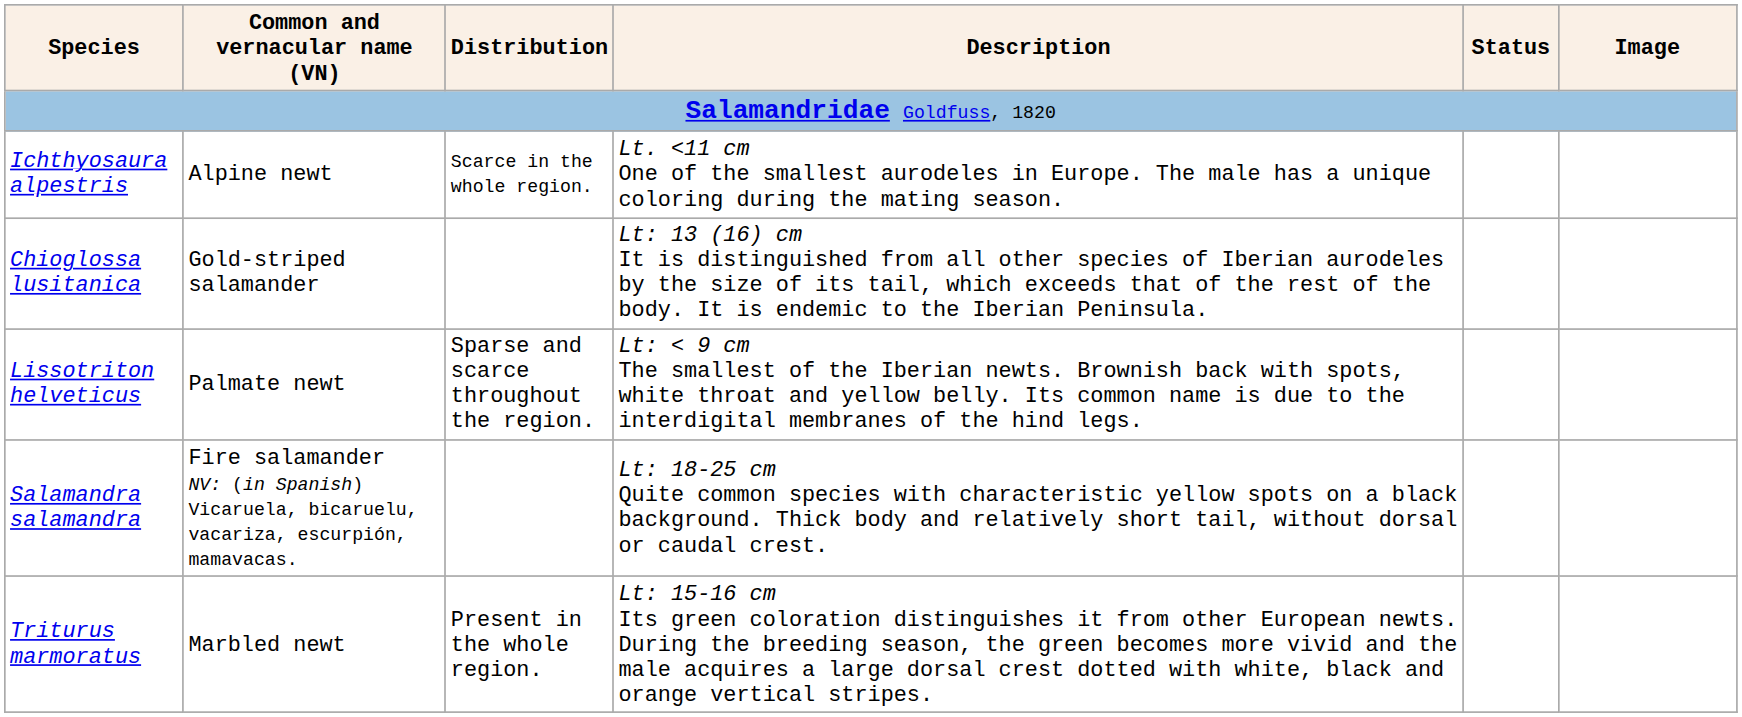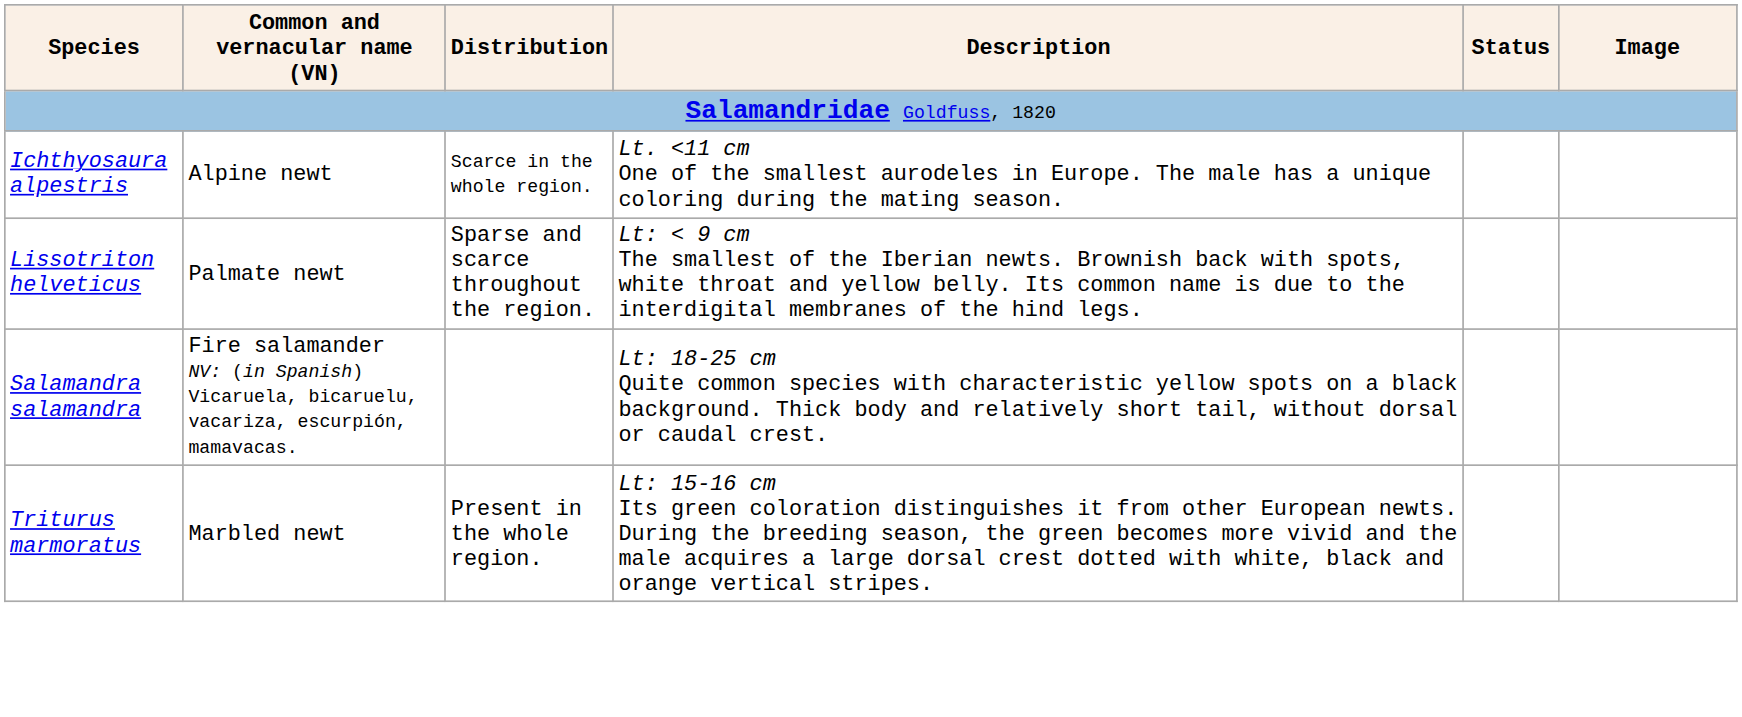- row: Chioglossa lusitanica | Gold-striped salamander | Lt: 13 (16) cm It is distinguished from all other species of Iberian aurodeles by the size of its tail, which exceeds that of the rest of the body. It is endemic to the Iberian Peninsula.
